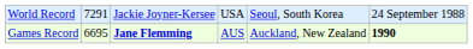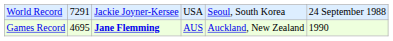Games Record | column 2: 6695 -> 4695
Games Record | column 6: bold -> normal
